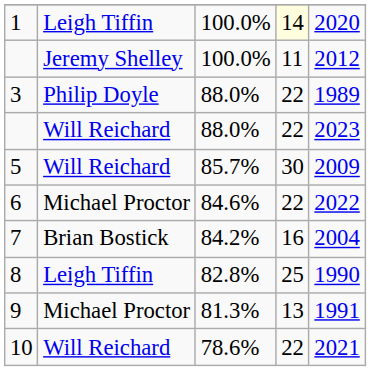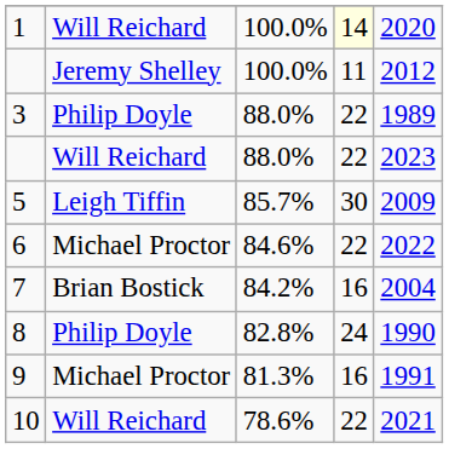1 | column 2: Leigh Tiffin -> Will Reichard
5 | column 2: Will Reichard -> Leigh Tiffin
8 | column 2: Leigh Tiffin -> Philip Doyle
8 | column 4: 25 -> 24
9 | column 4: 13 -> 16
